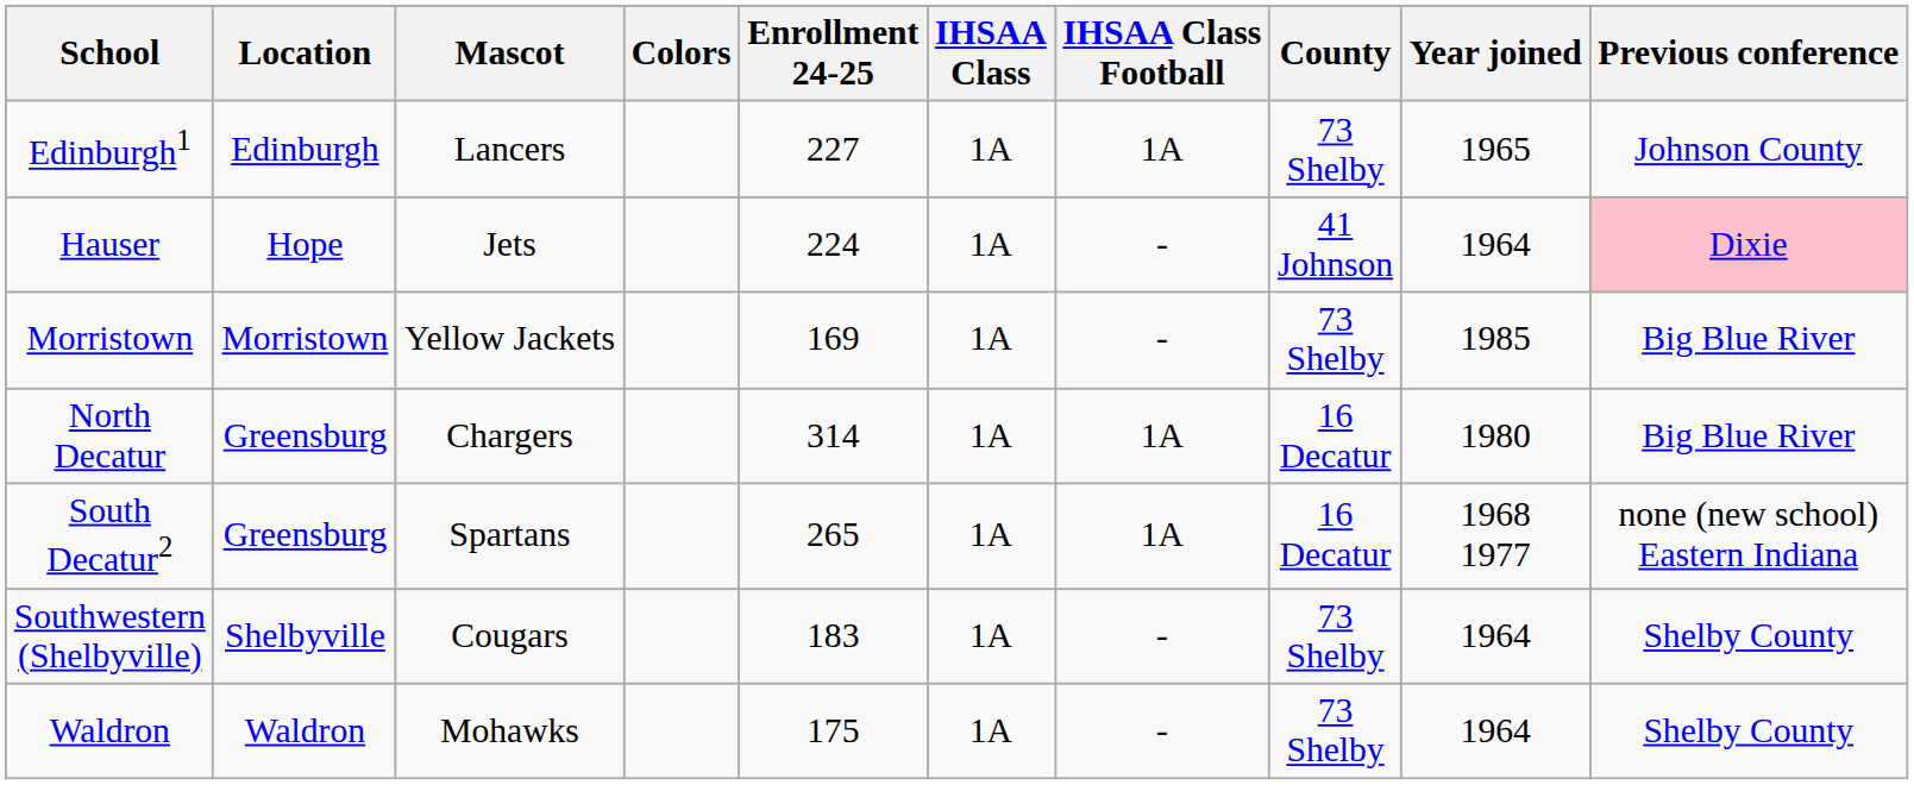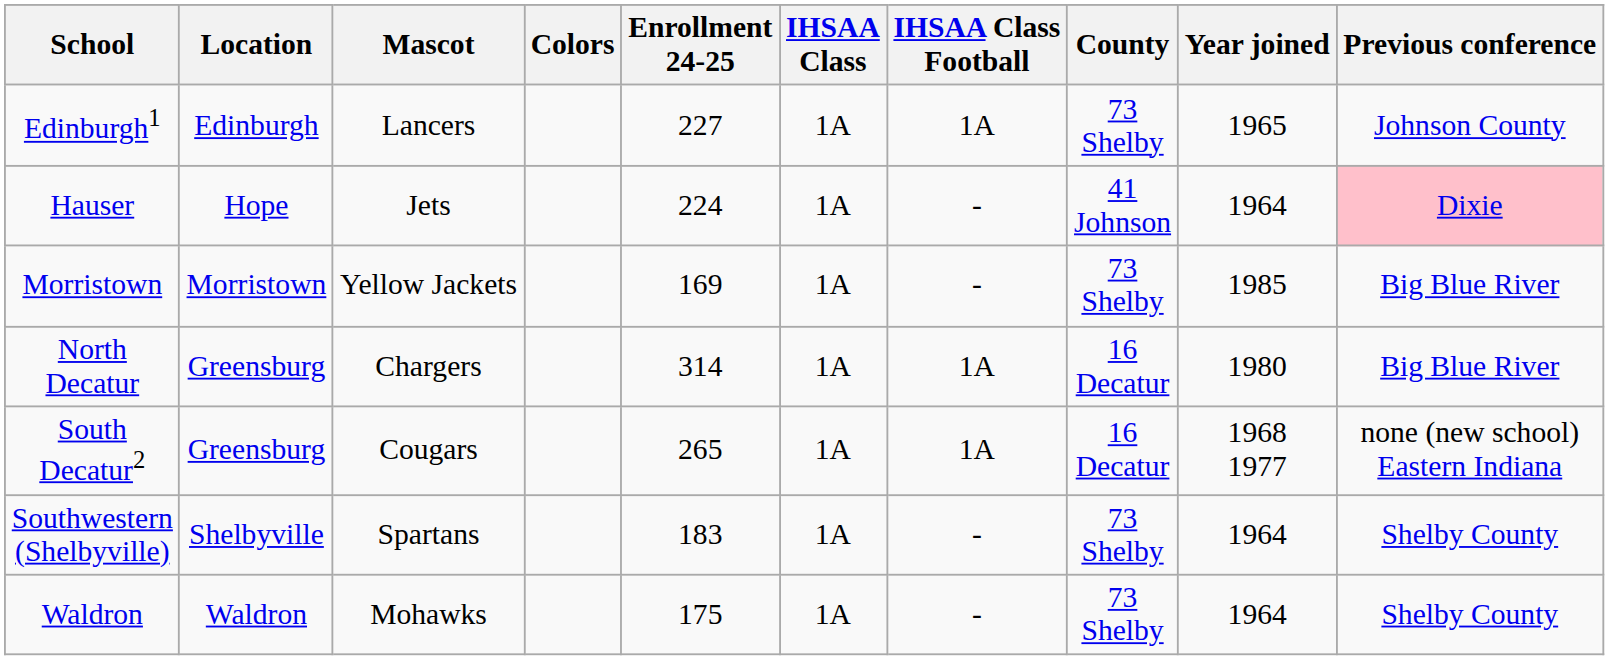South Decatur2 | Mascot: Spartans -> Cougars
Southwestern (Shelbyville) | Mascot: Cougars -> Spartans
